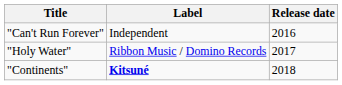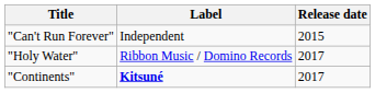"Can't Run Forever" | Release date: 2016 -> 2015
"Continents" | Release date: 2018 -> 2017
